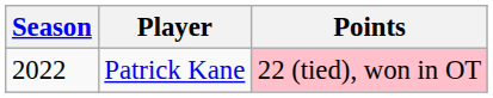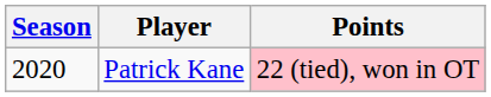Patrick Kane | Season: 2022 -> 2020
